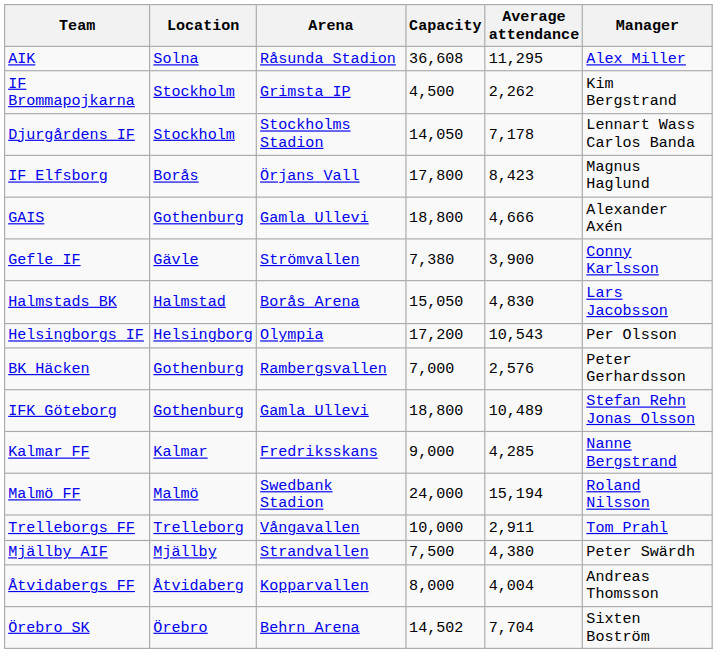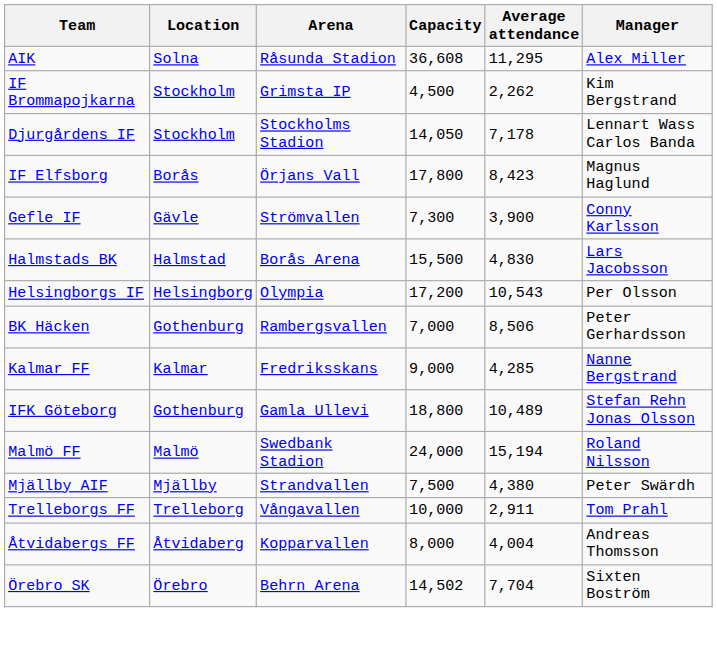- row: GAIS | Gothenburg | Gamla Ullevi | 18,800 | 4,666 | Alexander Axén
Gefle IF | Capacity: 7,380 -> 7,300
Halmstads BK | Capacity: 15,050 -> 15,500
BK Häcken | Average attendance: 2,576 -> 8,506
rows swapped: IFK Göteborg <-> Kalmar FF
rows swapped: Mjällby AIF <-> Trelleborgs FF
